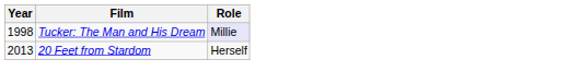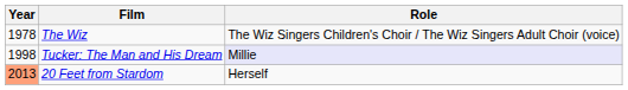+ row: 1978 | The Wiz | The Wiz Singers Children's Choir / The Wiz Singers Adult Choir (voice)
20 Feet from Stardom | Year: no background -> lightsalmon background
